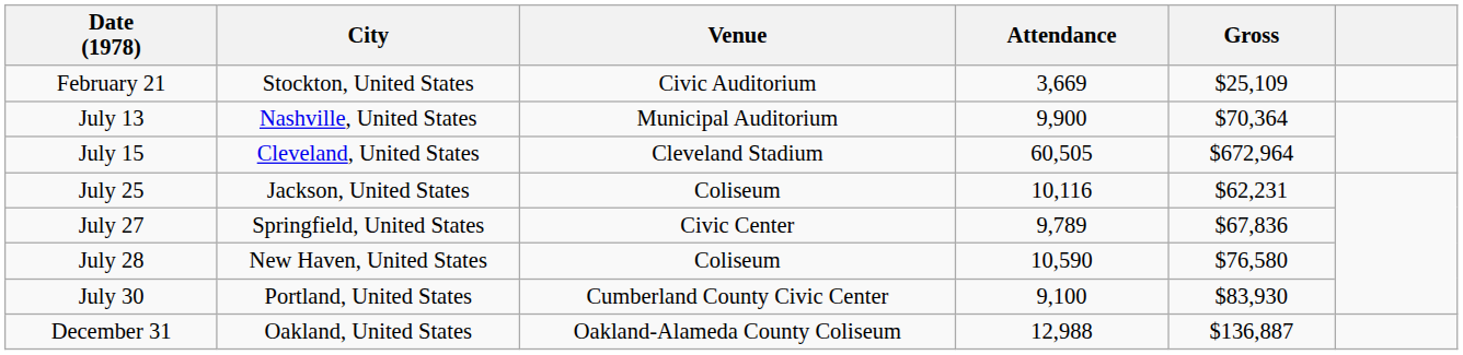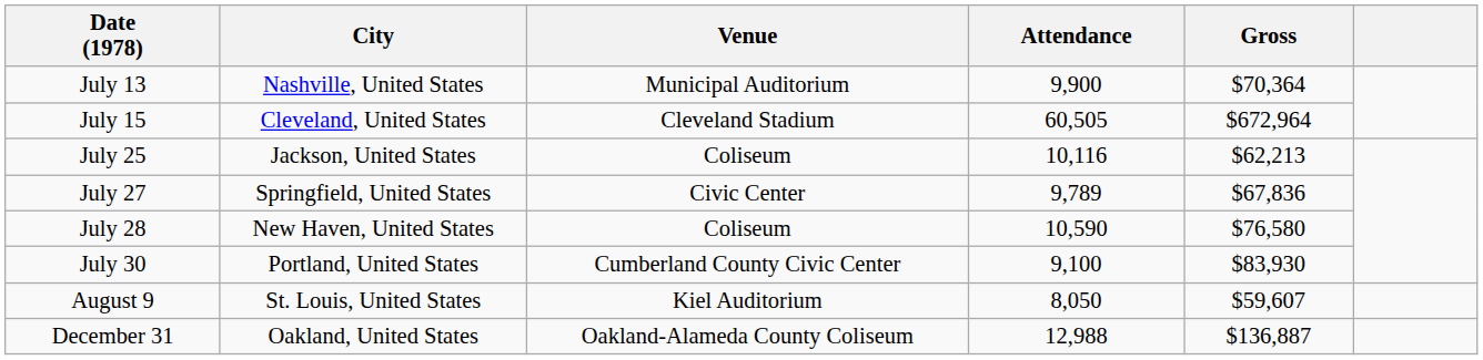- row: February 21 | Stockton, United States | Civic Auditorium | 3,669 | $25,109
July 25 | Gross: $62,231 -> $62,213
+ row: August 9 | St. Louis, United States | Kiel Auditorium | 8,050 | $59,607
